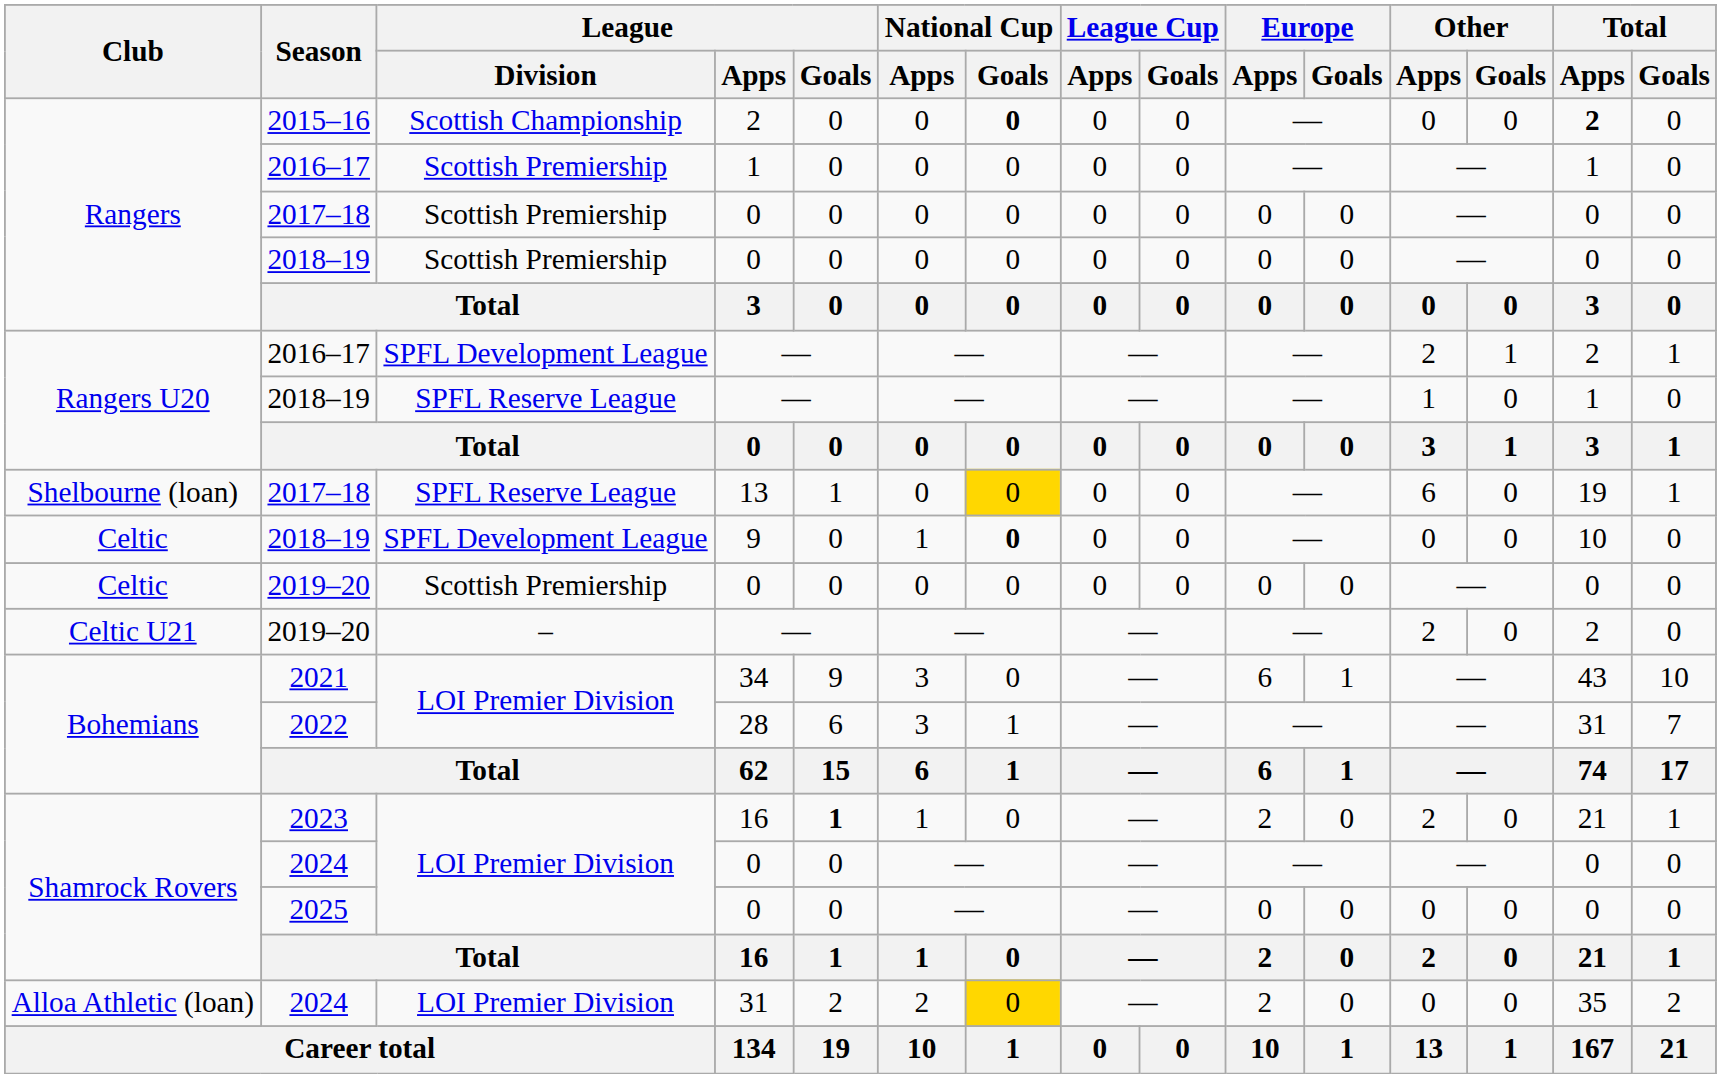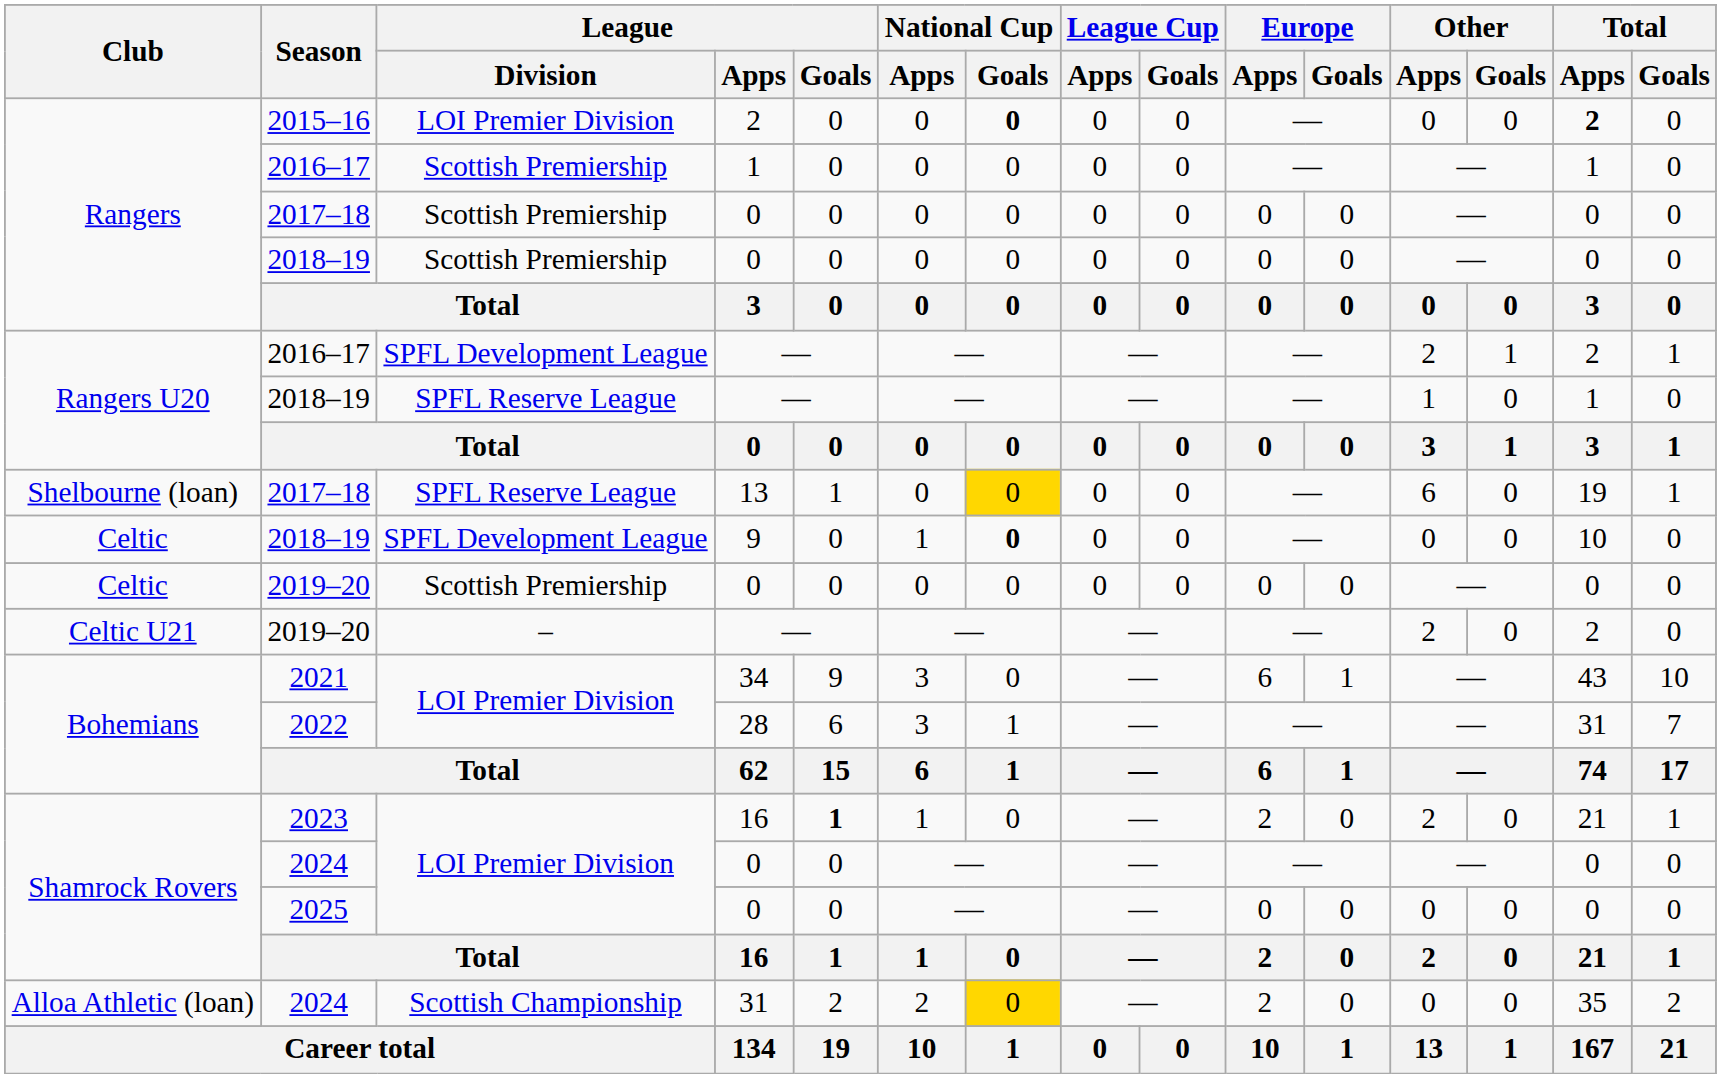2015–16 | League / Division: Scottish Championship -> LOI Premier Division
2024 / 31 | League / Division: LOI Premier Division -> Scottish Championship
